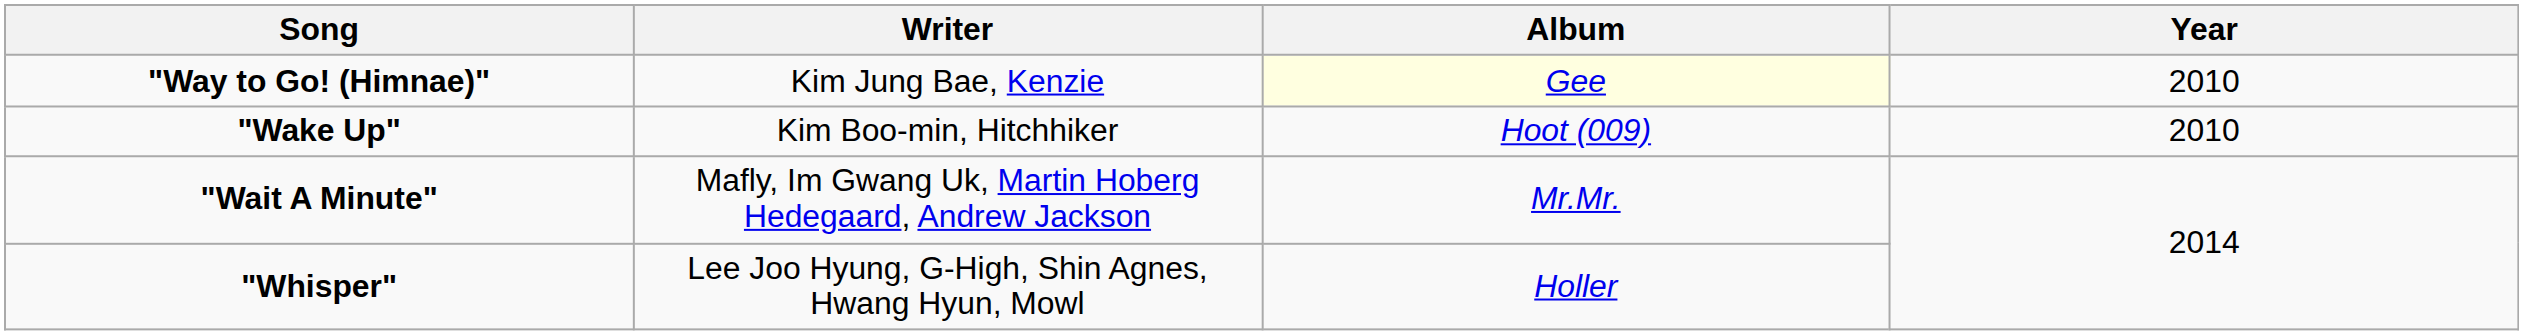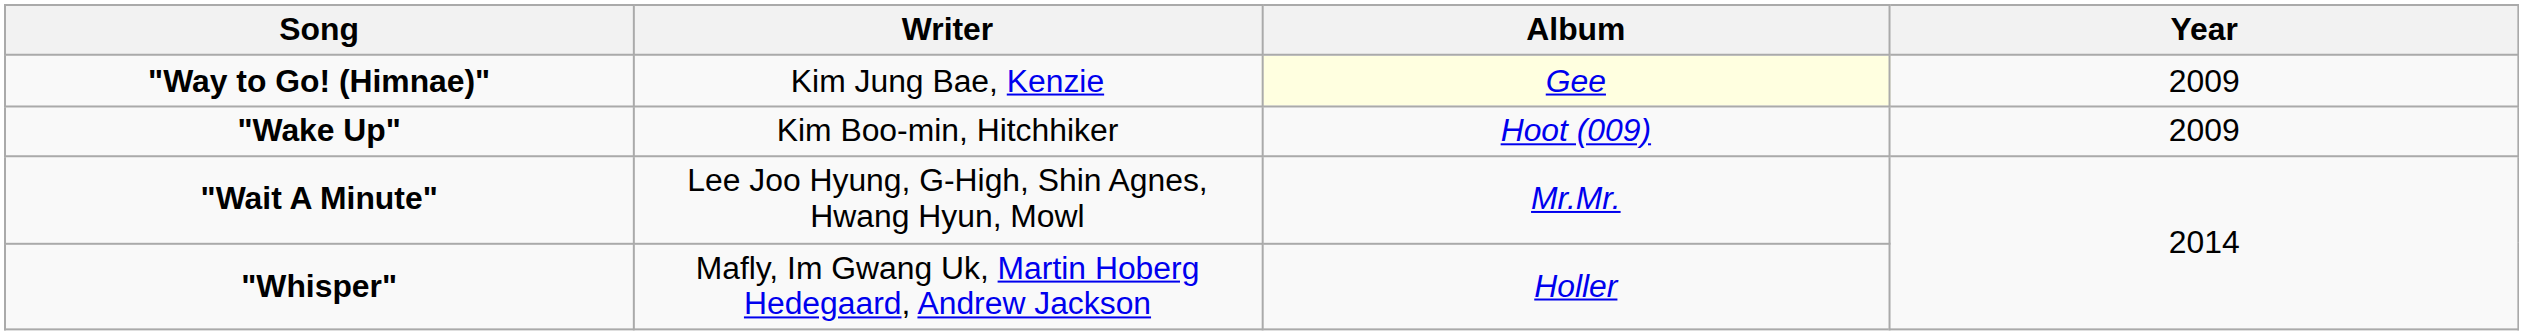"Way to Go! (Himnae)" | Year: 2010 -> 2009
"Wake Up" | Year: 2010 -> 2009
"Wait A Minute" | Writer: Mafly, Im Gwang Uk, Martin Hoberg Hedegaard, Andrew Jackson -> Lee Joo Hyung, G-High, Shin Agnes, Hwang Hyun, Mowl
"Whisper" | Writer: Lee Joo Hyung, G-High, Shin Agnes, Hwang Hyun, Mowl -> Mafly, Im Gwang Uk, Martin Hoberg Hedegaard, Andrew Jackson
